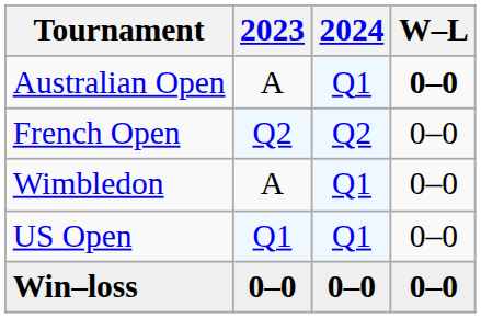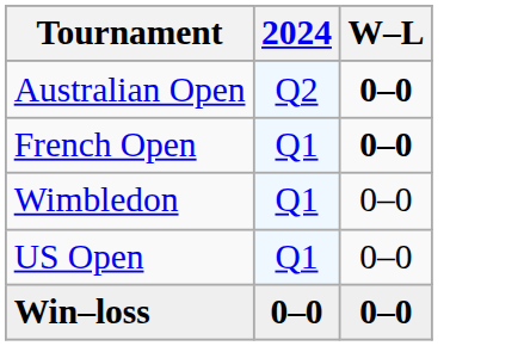- column: 2023 | A | Q2 | A | Q1 | 0–0
Australian Open | 2024: Q1 -> Q2
French Open | 2024: Q2 -> Q1
French Open | W–L: normal -> bold
